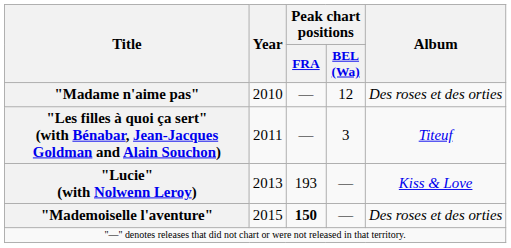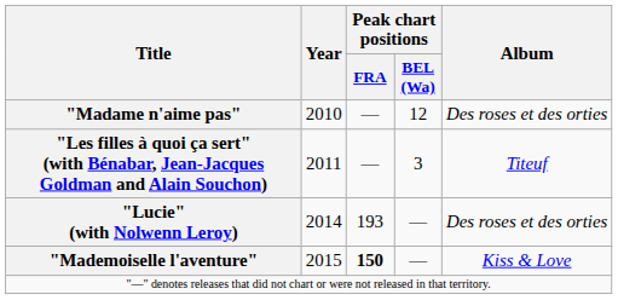"Lucie" (with Nolwenn Leroy) | Year: 2013 -> 2014
"Lucie" (with Nolwenn Leroy) | Album: Kiss & Love -> Des roses et des orties
"Mademoiselle l'aventure" | Album: Des roses et des orties -> Kiss & Love
